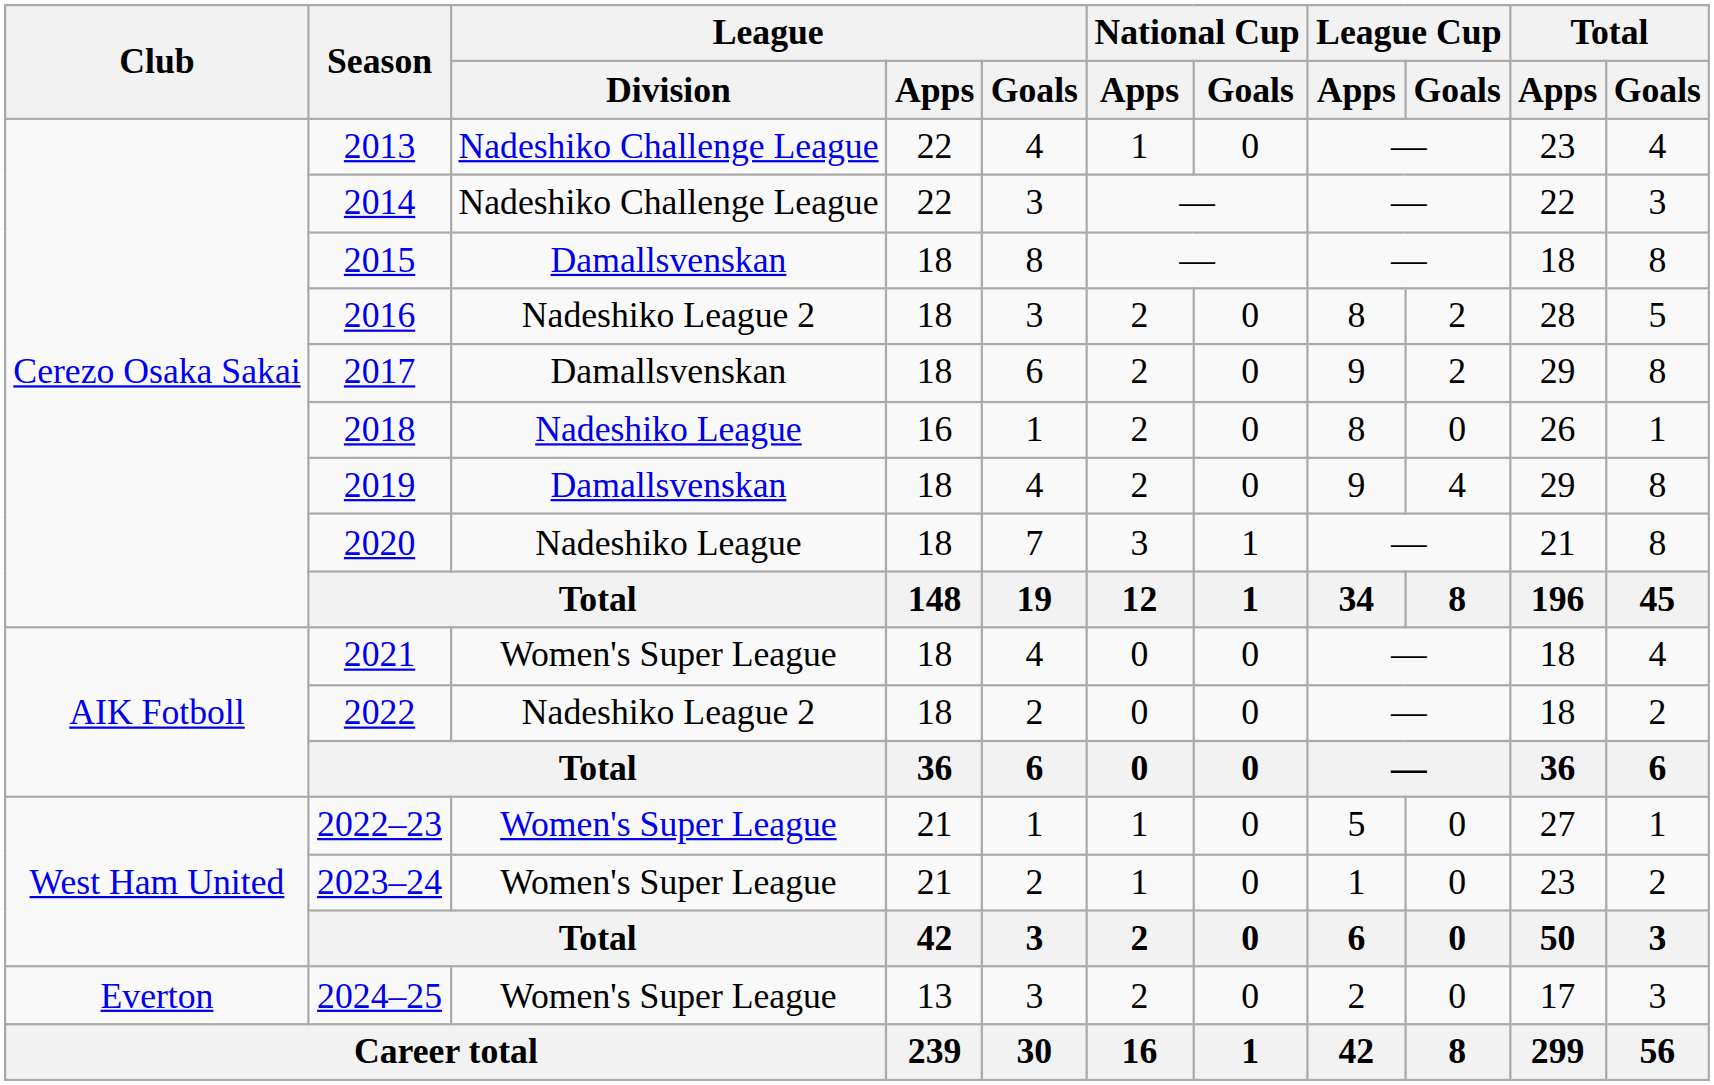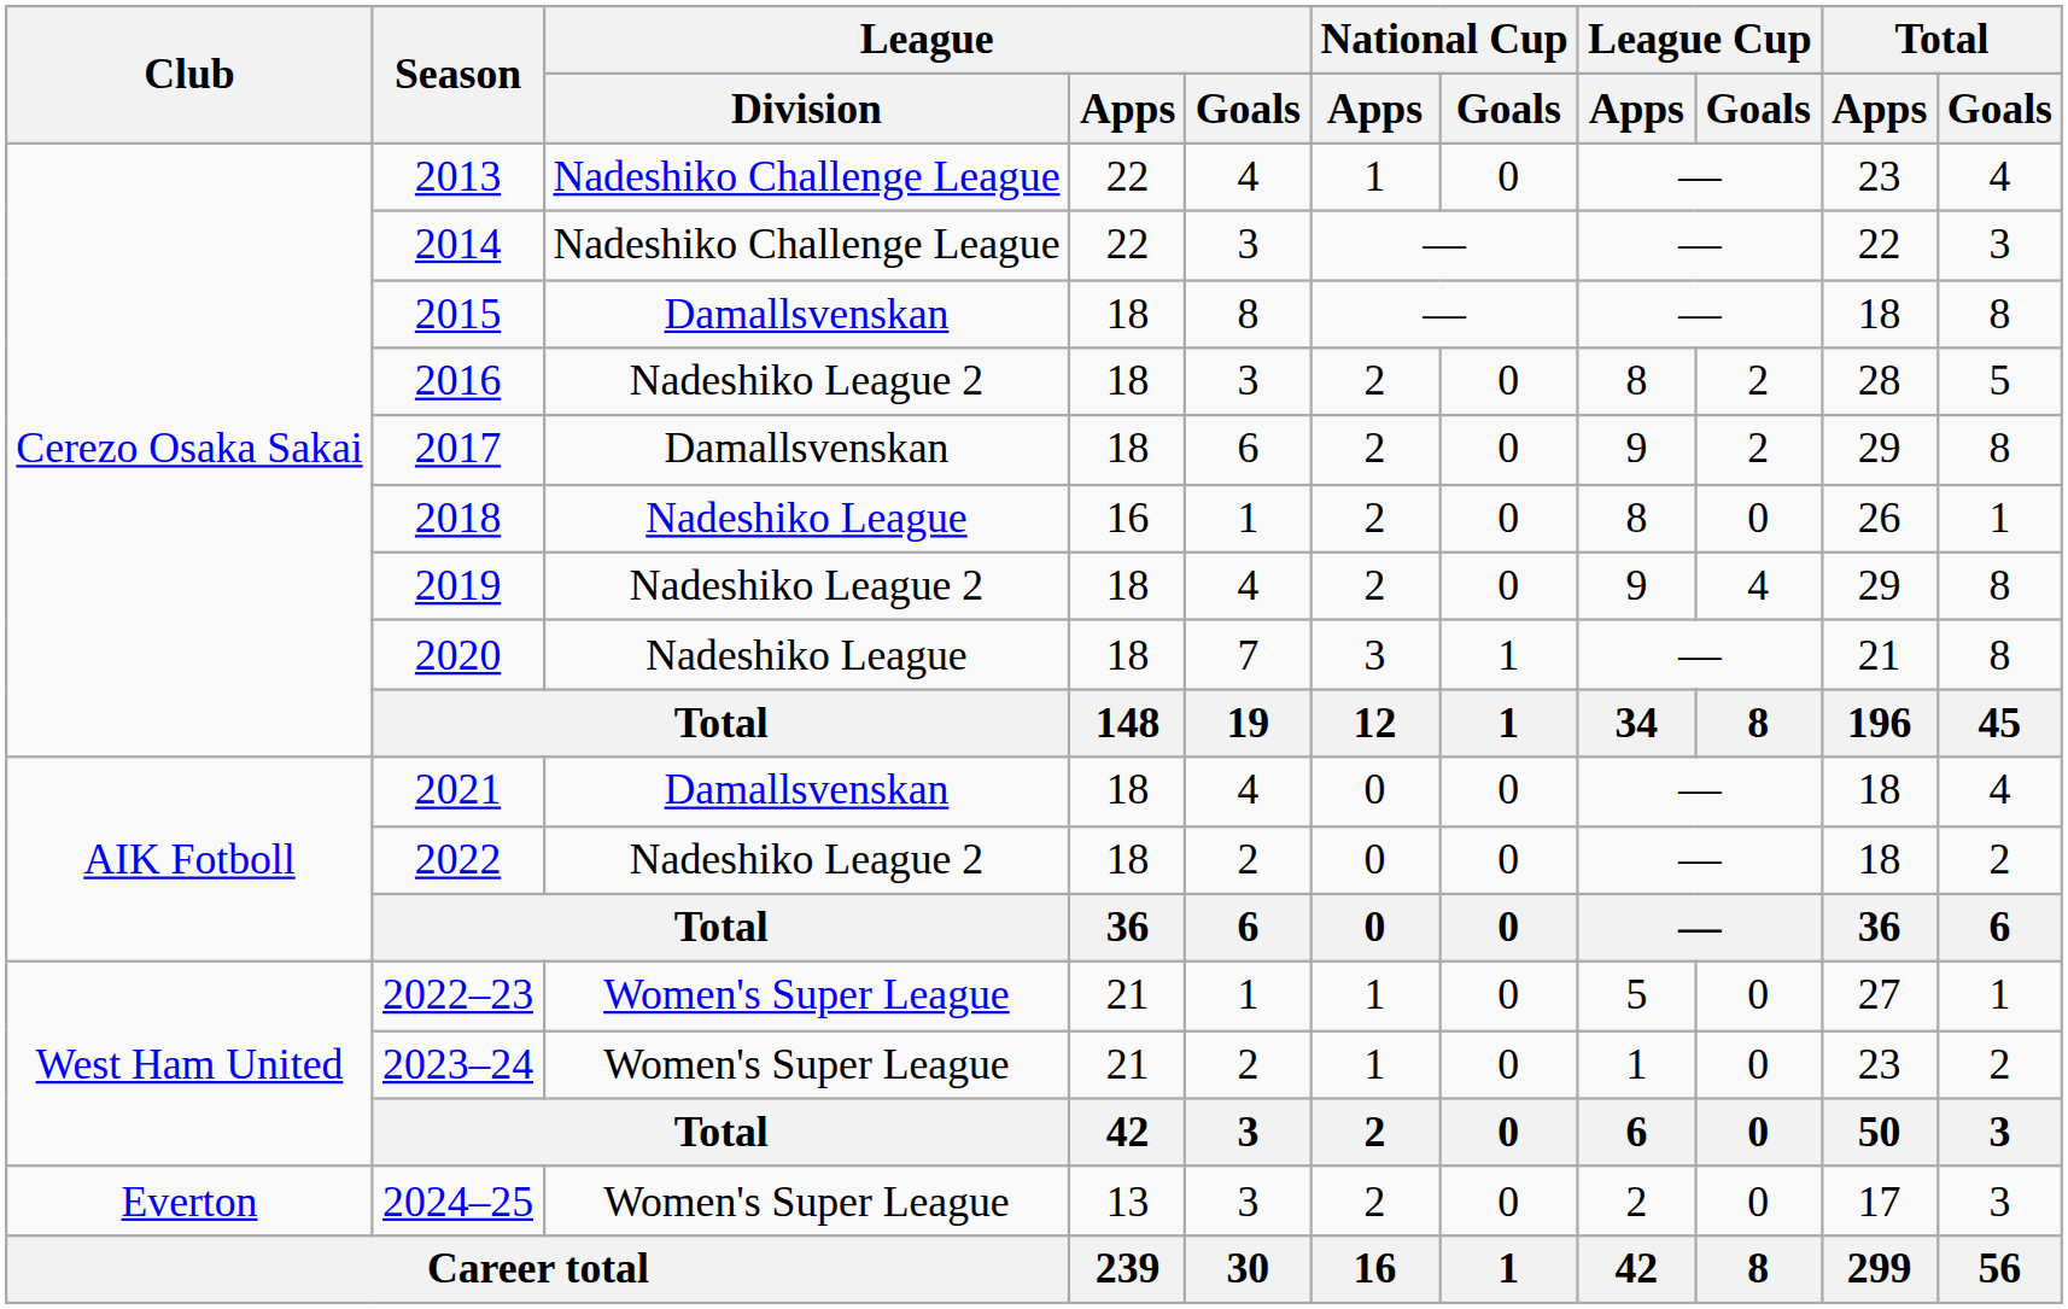2019 | League / Division: Damallsvenskan -> Nadeshiko League 2
2021 | League / Division: Women's Super League -> Damallsvenskan
